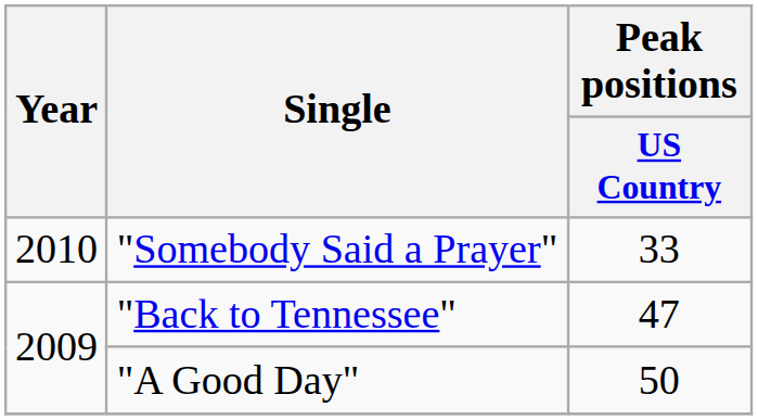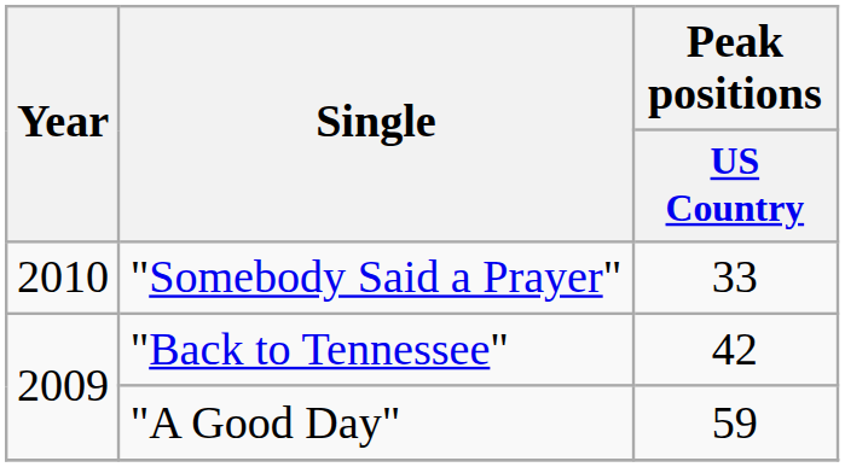"Back to Tennessee" | Peak positions / US Country: 47 -> 42
"A Good Day" | Peak positions / US Country: 50 -> 59
